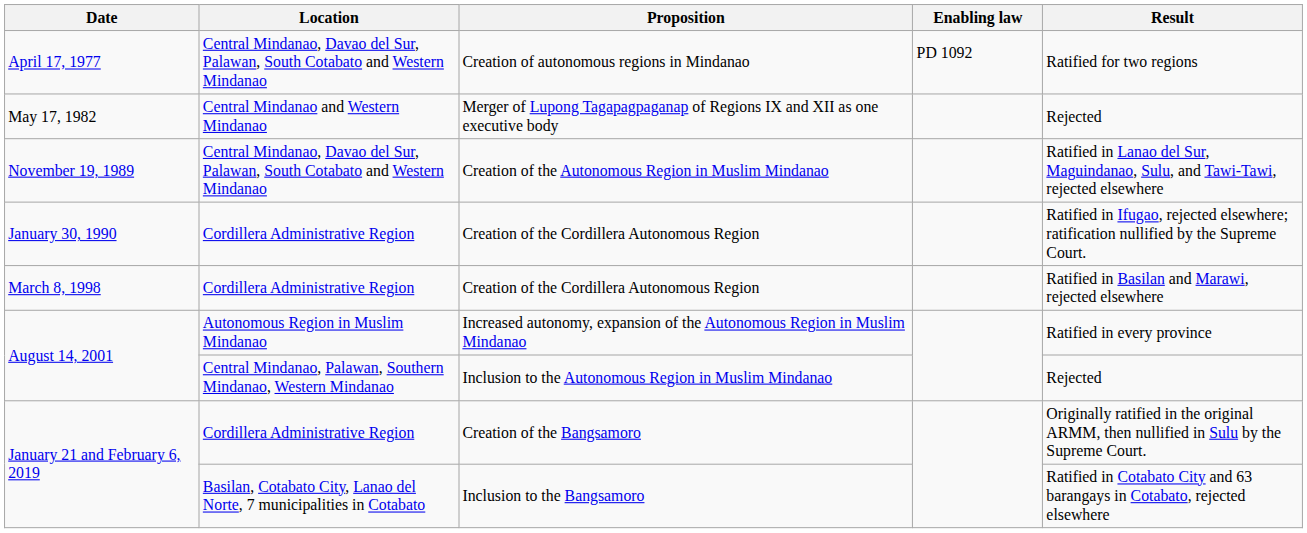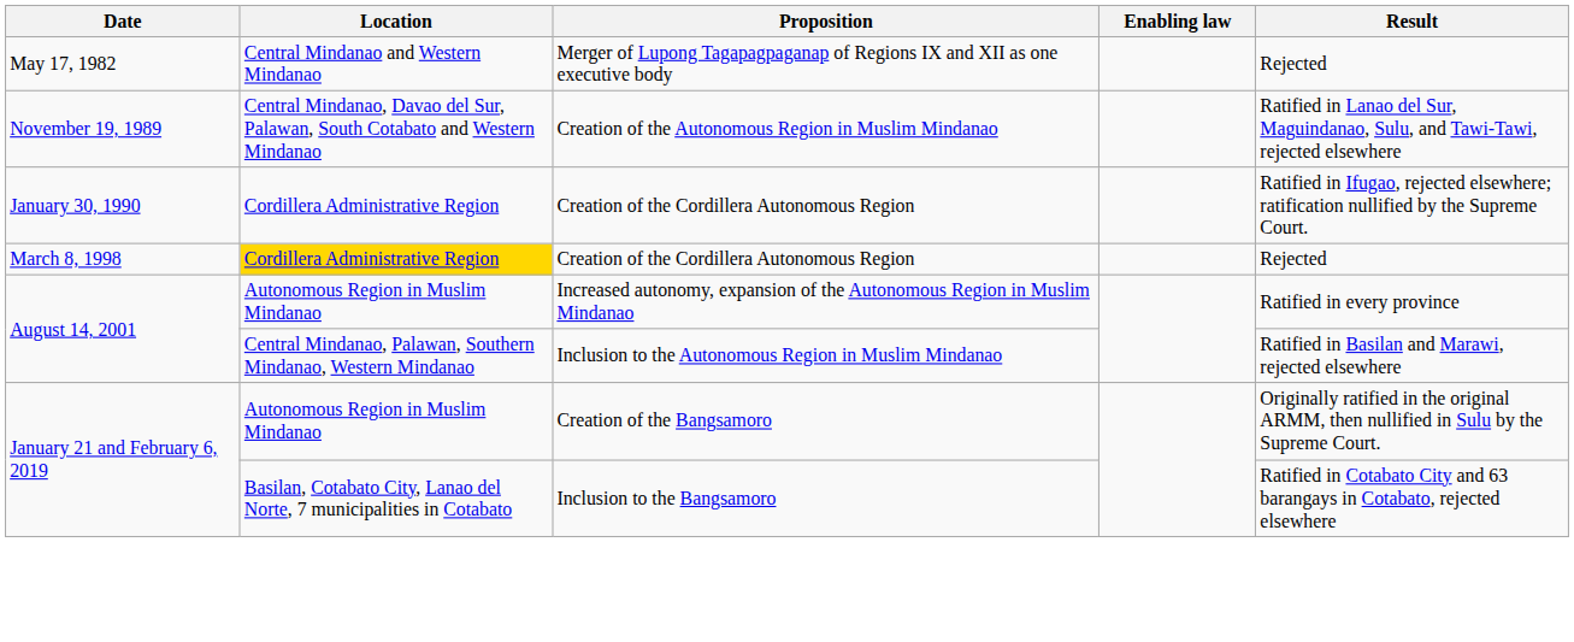- row: April 17, 1977 | Central Mindanao, Davao del Sur, Palawan, South Cotabato and Western Mindanao | Creation of autonomous regions in Mindanao | PD 1092 | Ratified for two regions
March 8, 1998 / Creation of the Cordillera Autonomous Region | Location: no background -> gold background
March 8, 1998 / Creation of the Cordillera Autonomous Region | Result: Ratified in Basilan and Marawi, rejected elsewhere -> Rejected
Inclusion to the Autonomous Region in Muslim Mindanao | Result: Rejected -> Ratified in Basilan and Marawi, rejected elsewhere
Creation of the Bangsamoro | Location: Cordillera Administrative Region -> Autonomous Region in Muslim Mindanao
